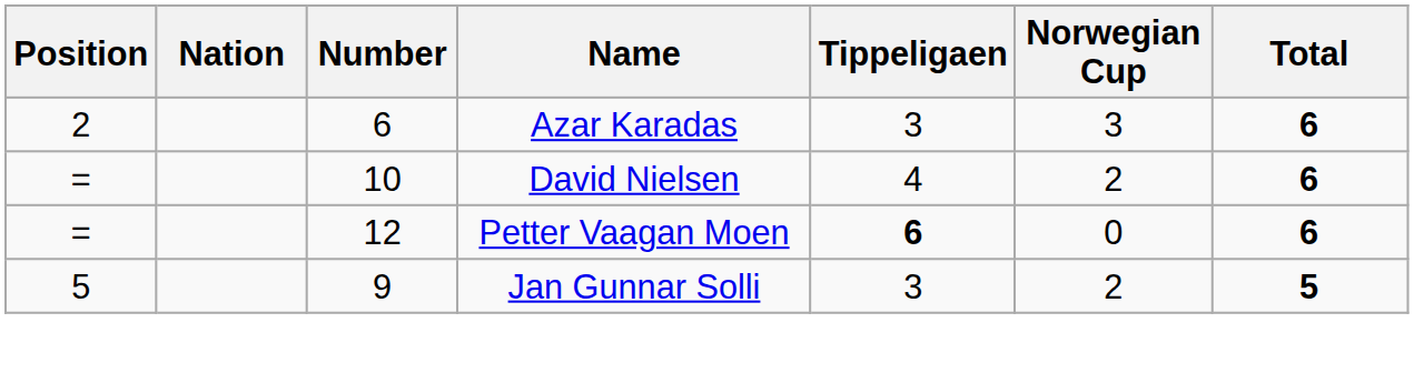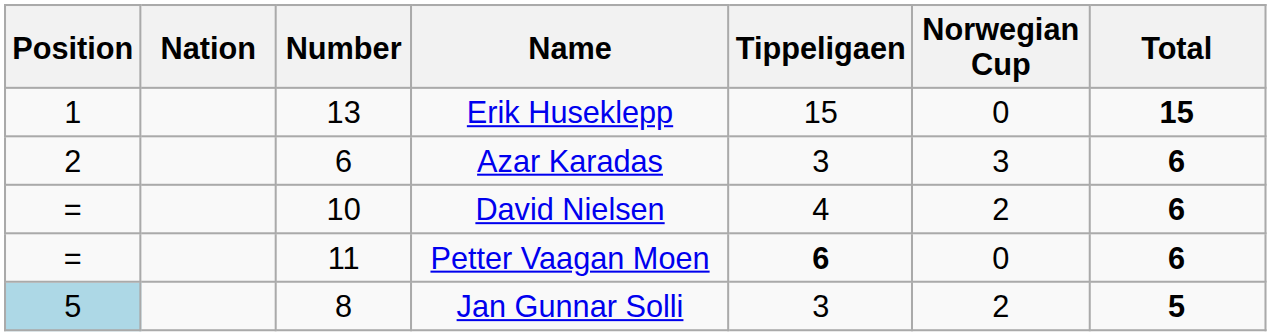+ row: 1 | 13 | Erik Huseklepp | 15 | 0 | 15
Petter Vaagan Moen | Number: 12 -> 11
Jan Gunnar Solli | Position: no background -> lightblue background
Jan Gunnar Solli | Number: 9 -> 8
